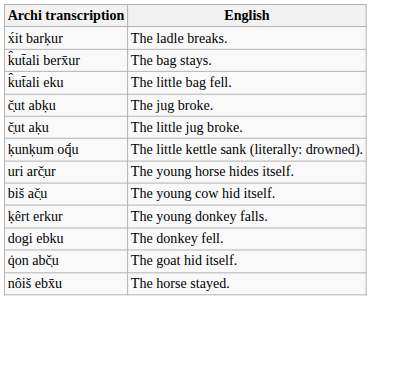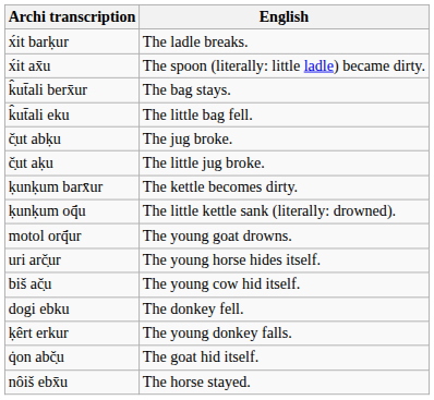+ row: x́it ax̄u | The spoon (literally: little ladle) became dirty.
+ row: ḳunḳum barx̄ur | The kettle becomes dirty.
+ row: motol orq̄́ur | The young goat drowns.
rows swapped: ḳêrt erkur <-> dogi ebku
